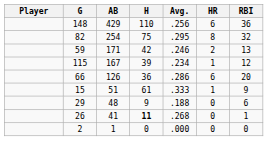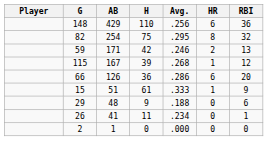115 | Avg.: .234 -> .268
26 | H: bold -> normal
26 | Avg.: .268 -> .234
